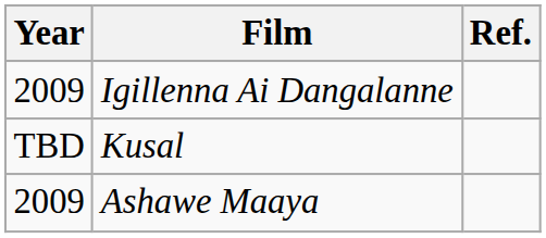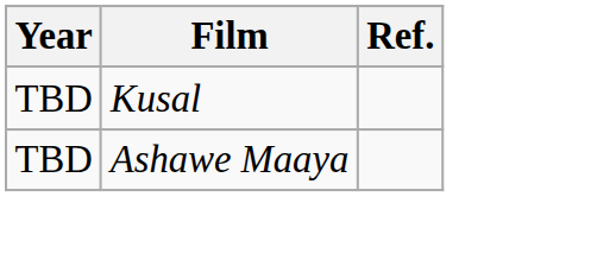- row: 2009 | Igillenna Ai Dangalanne
Ashawe Maaya | Year: 2009 -> TBD
